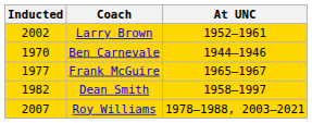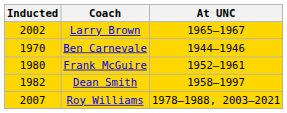Larry Brown | At UNC: 1952–1961 -> 1965–1967
Frank McGuire | Inducted: 1977 -> 1980
Frank McGuire | At UNC: 1965–1967 -> 1952–1961
